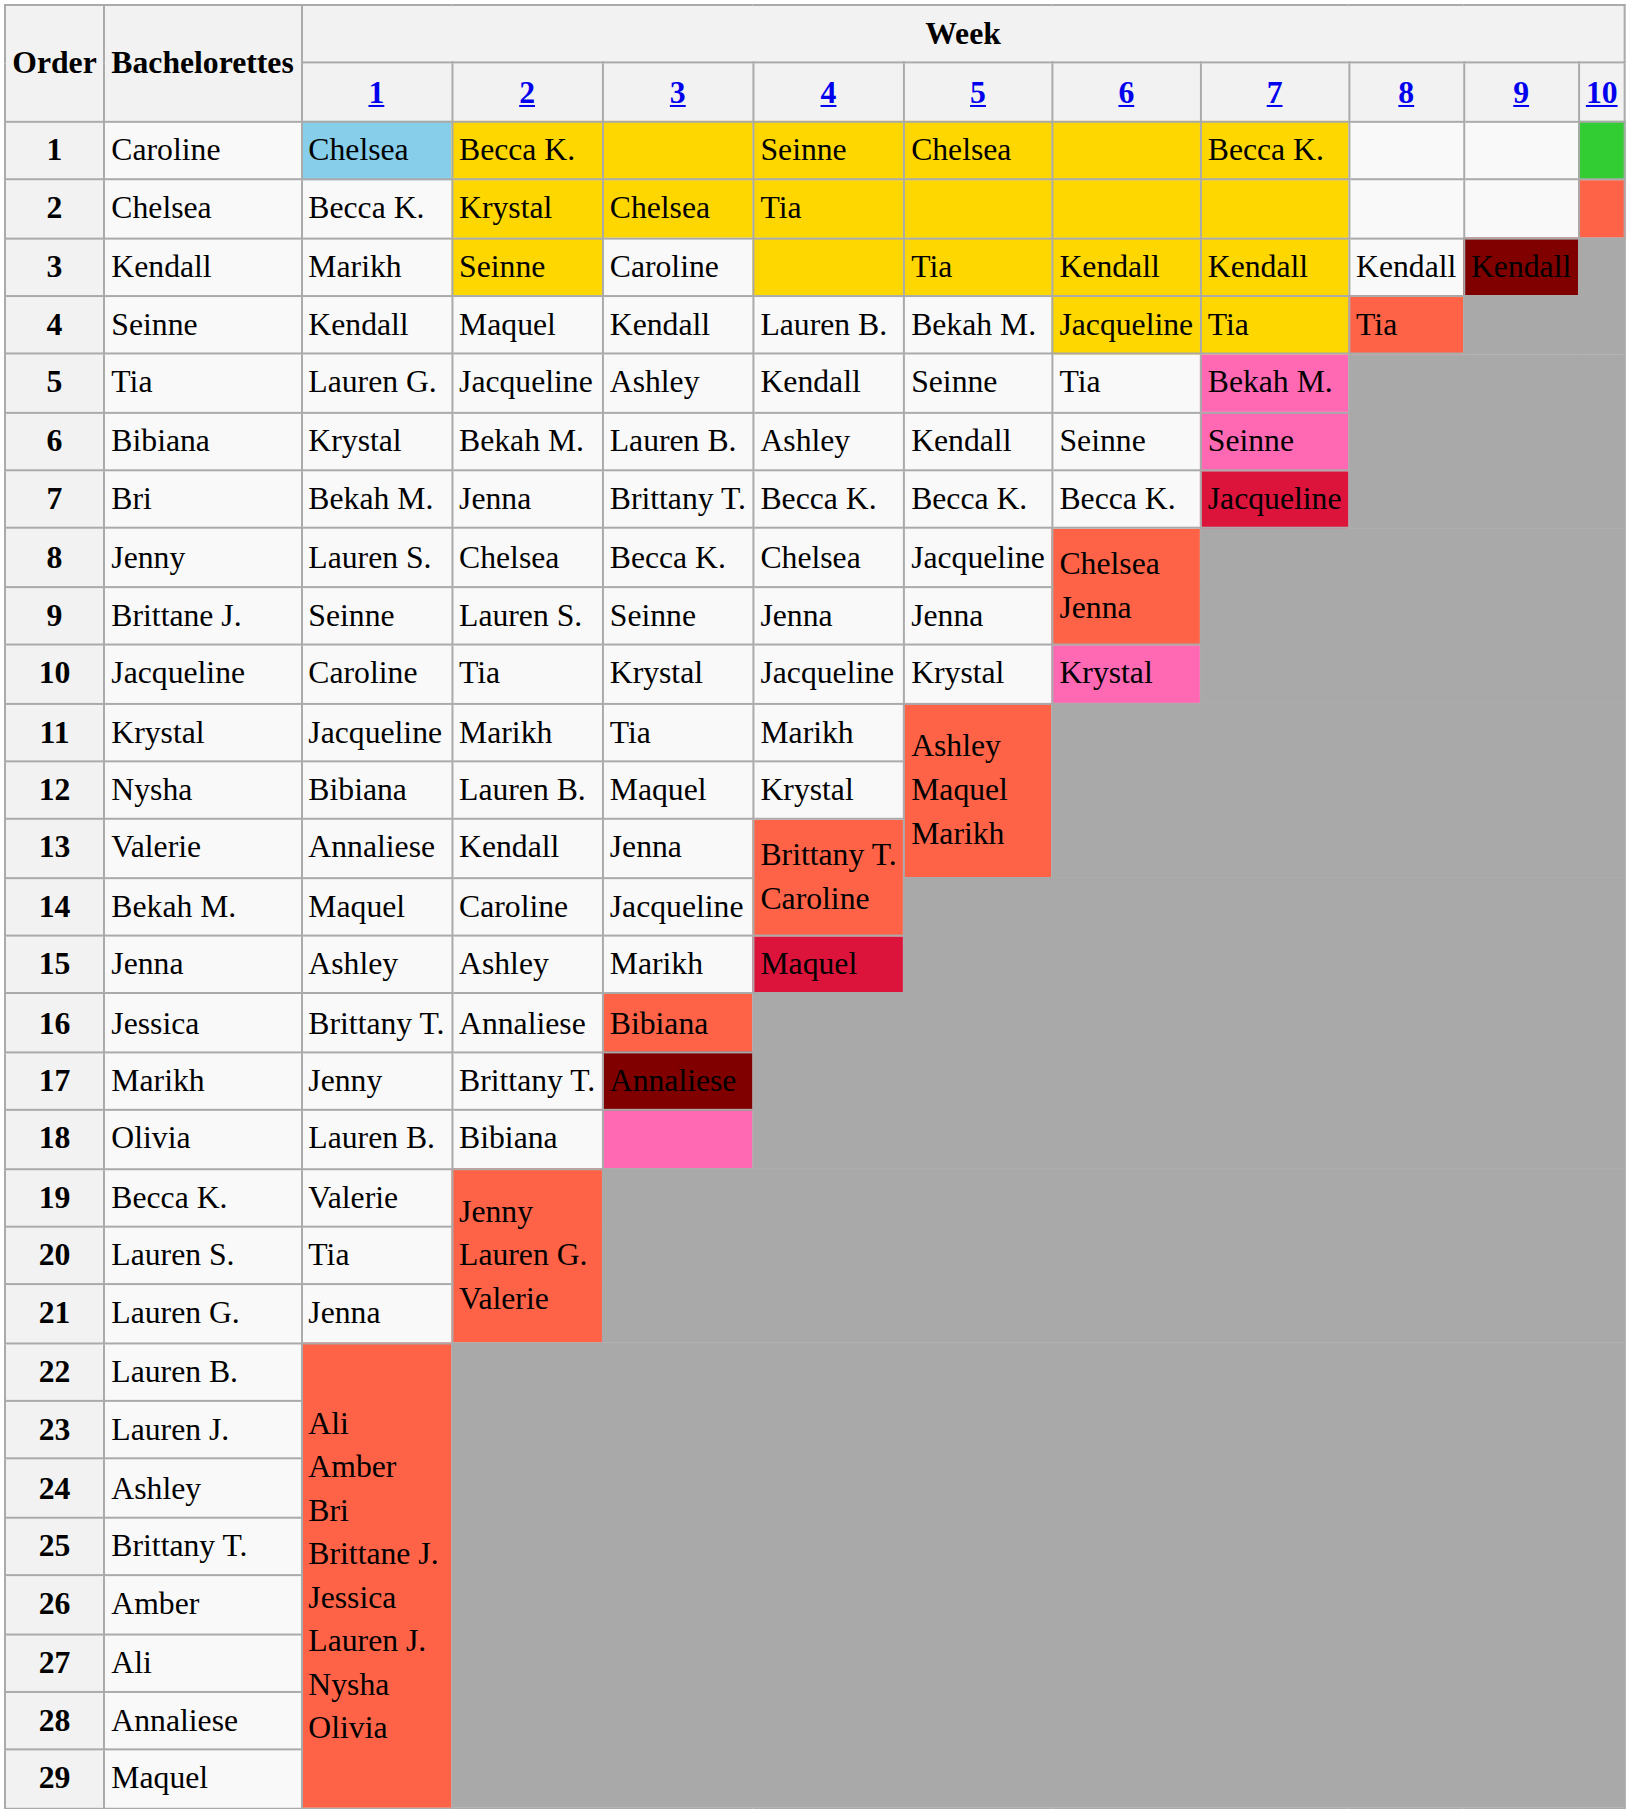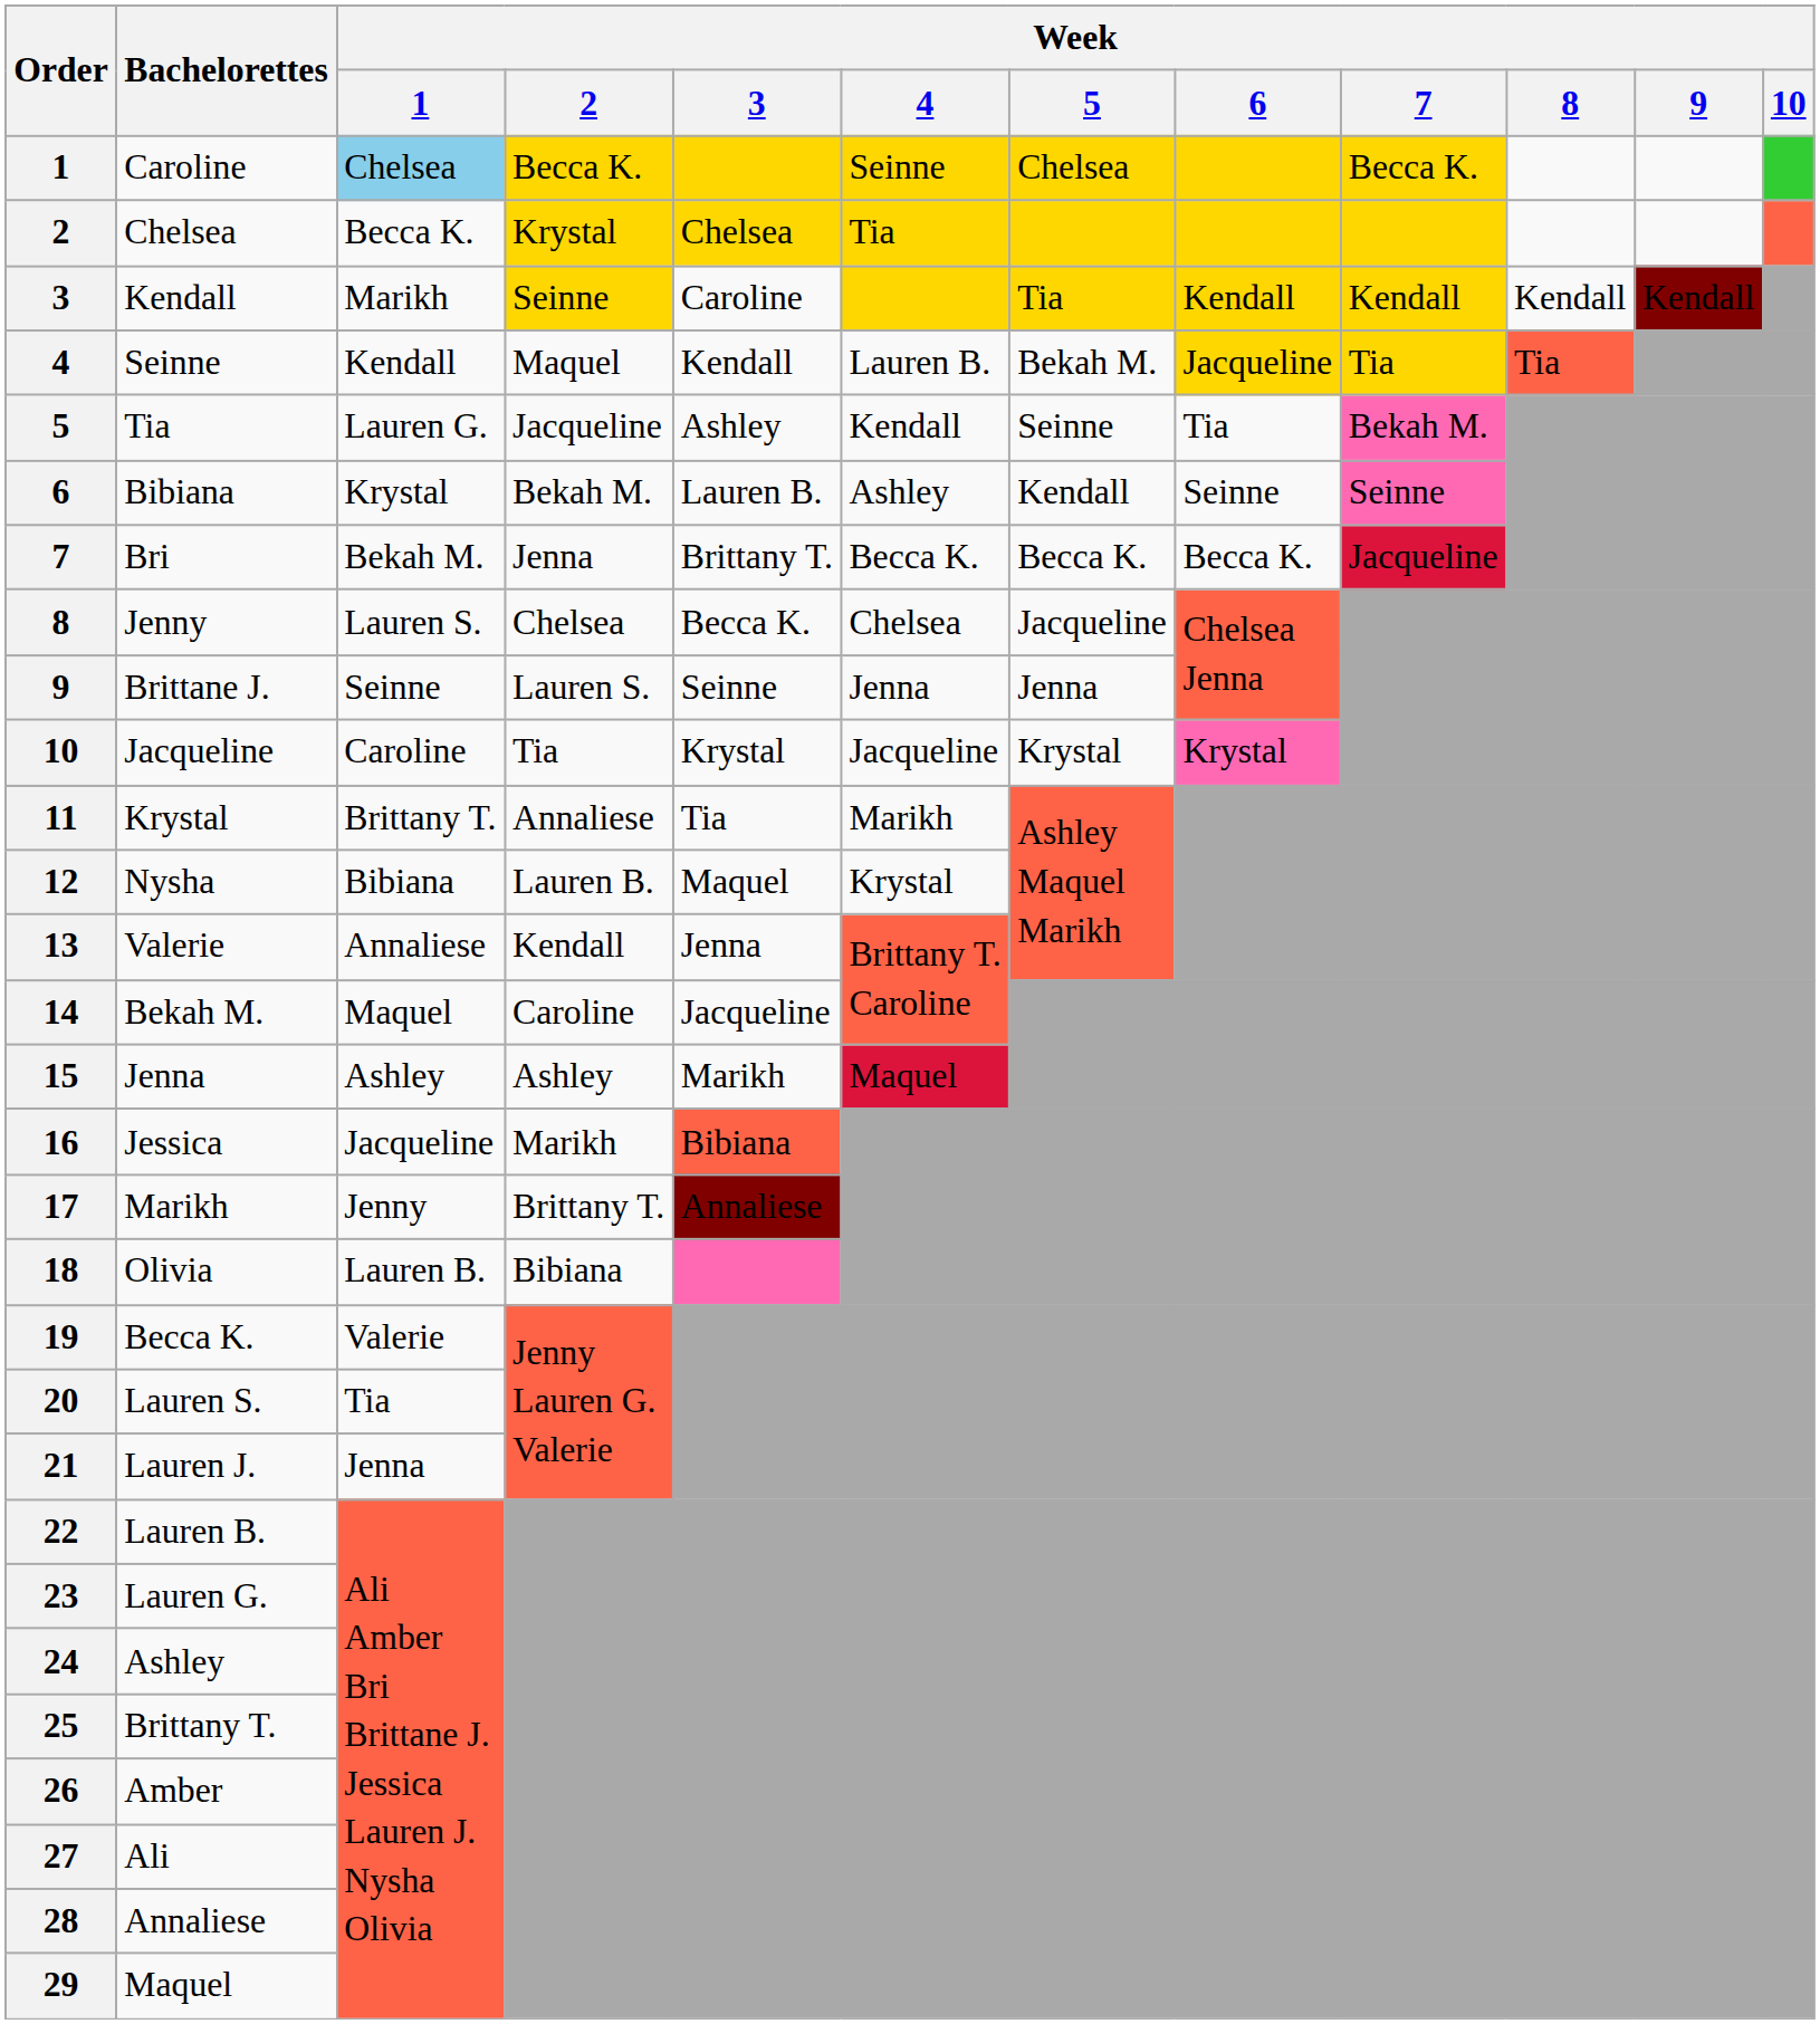11 | Week / 1: Jacqueline -> Brittany T.
11 | Week / 2: Marikh -> Annaliese
16 | Week / 1: Brittany T. -> Jacqueline
16 | Week / 2: Annaliese -> Marikh
21 | Bachelorettes: Lauren G. -> Lauren J.
23 | Bachelorettes: Lauren J. -> Lauren G.
